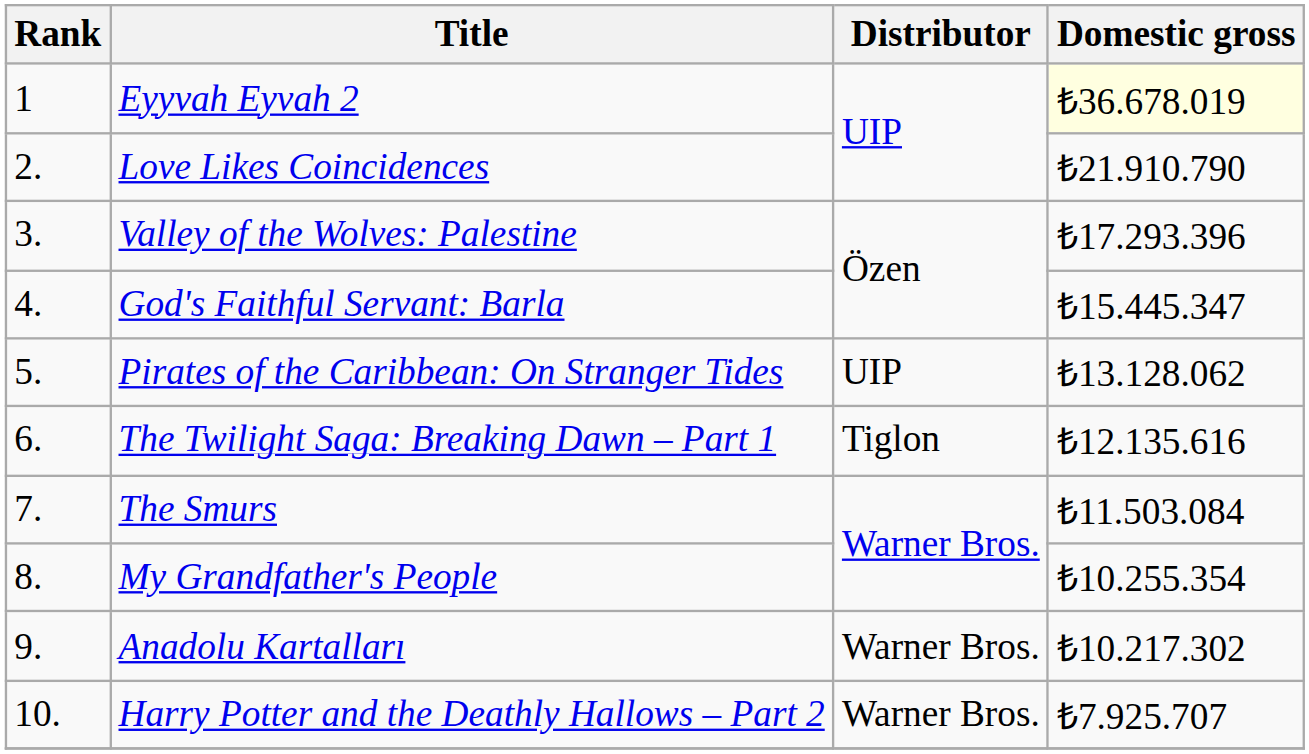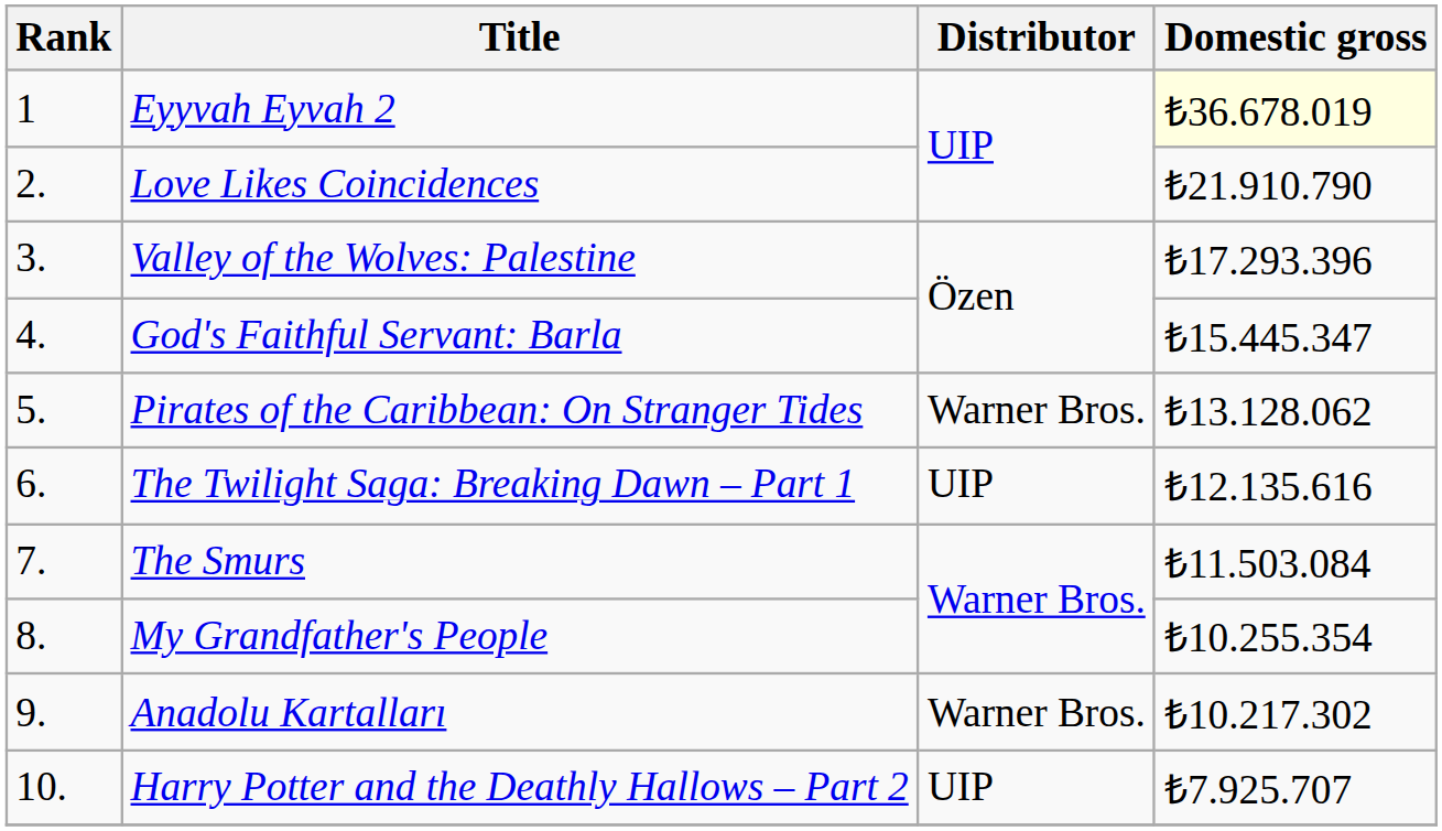Pirates of the Caribbean: On Stranger Tides | Distributor: UIP -> Warner Bros.
The Twilight Saga: Breaking Dawn – Part 1 | Distributor: Tiglon -> UIP
Harry Potter and the Deathly Hallows – Part 2 | Distributor: Warner Bros. -> UIP
